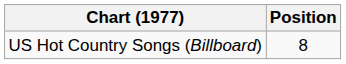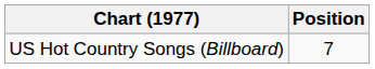US Hot Country Songs (Billboard) | Position: 8 -> 7
